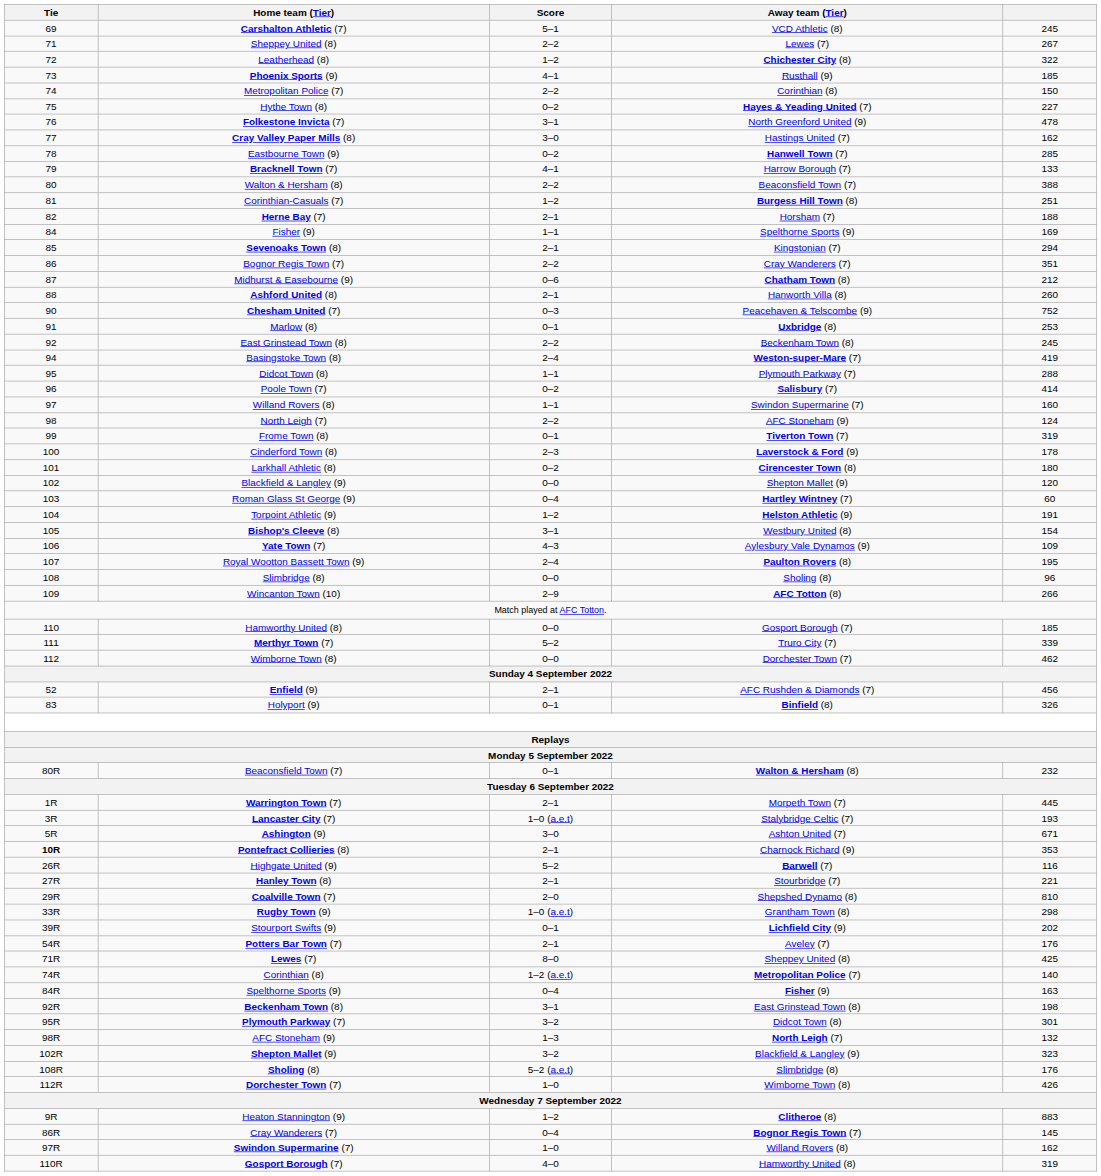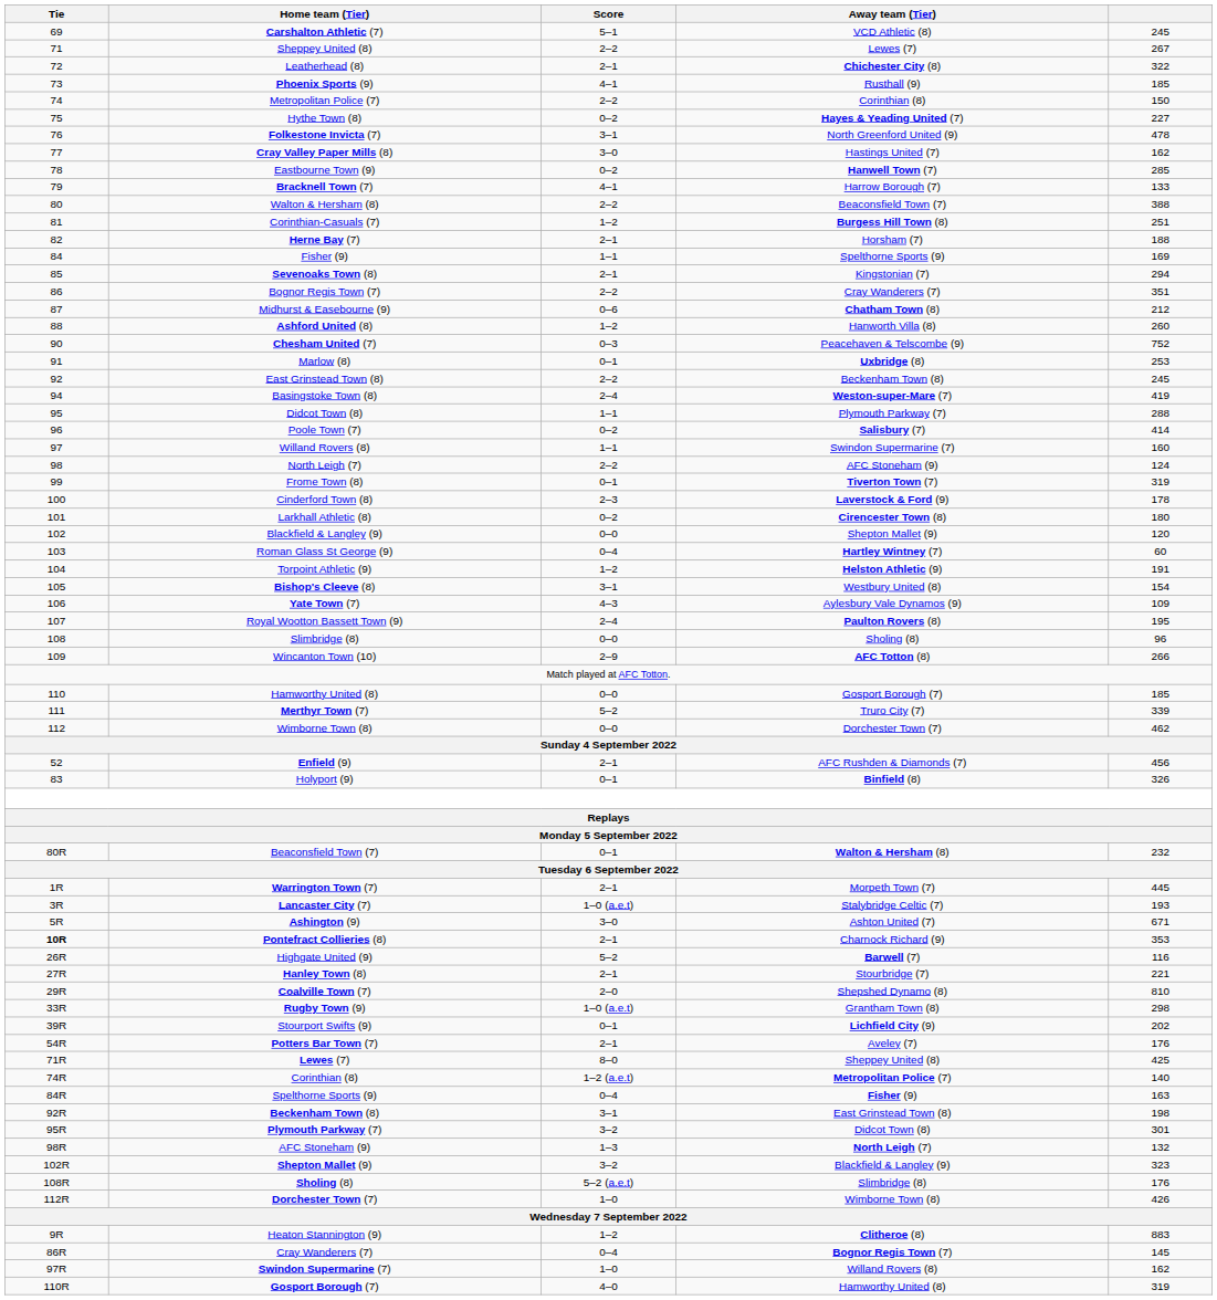Leatherhead (8) | Score: 1–2 -> 2–1
Ashford United (8) | Score: 2–1 -> 1–2
